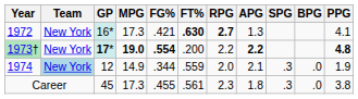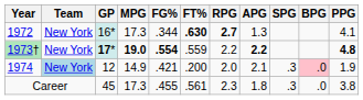1972 | FG%: .421 -> .344
1973† | FT%: .200 -> .559
1974 | FG%: .344 -> .421
1974 | FT%: .559 -> .200
1974 | BPG: no background -> pink background
